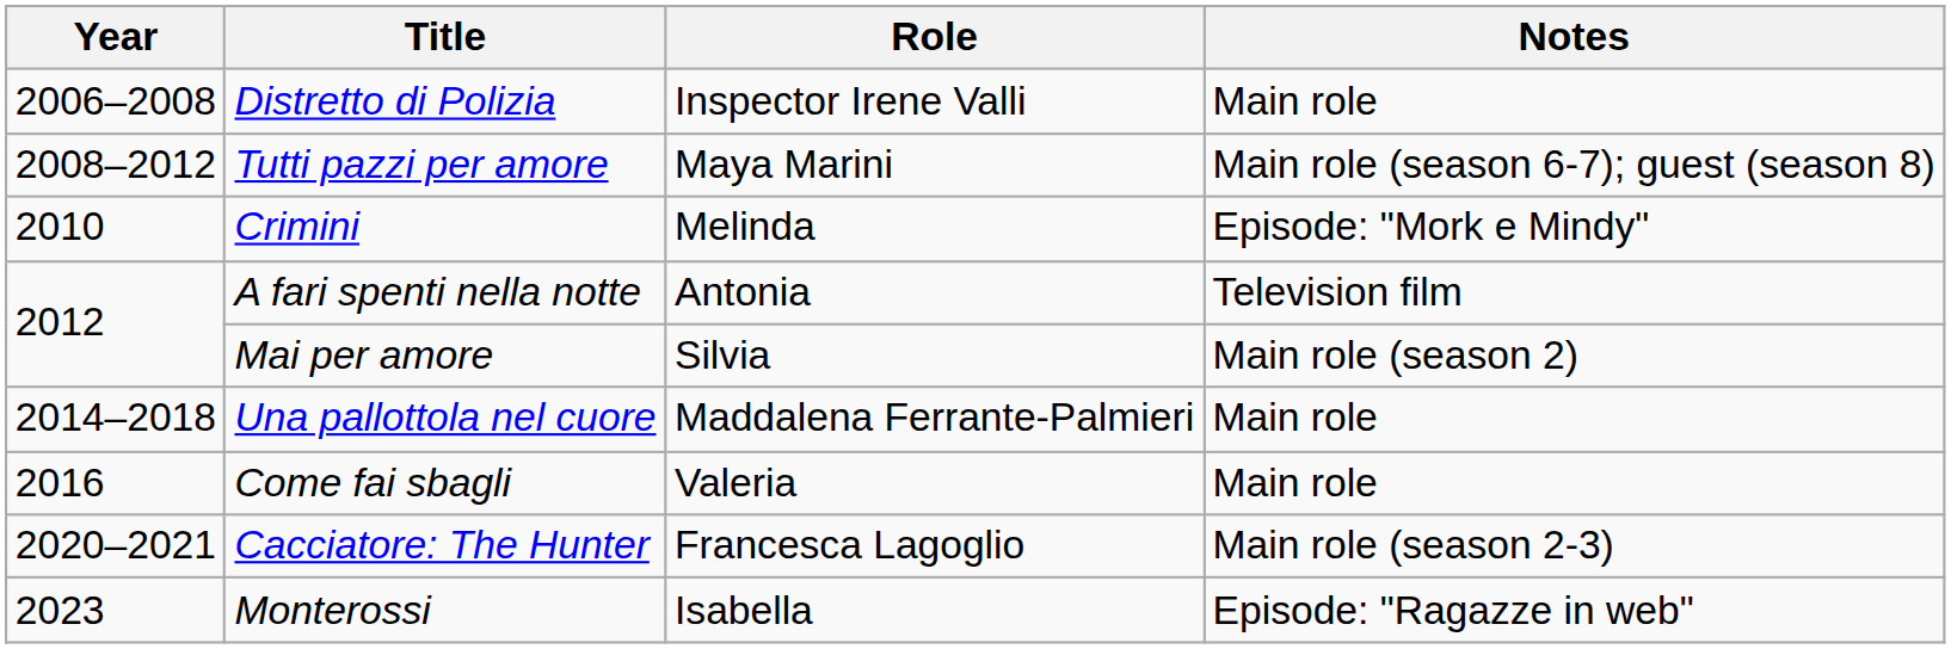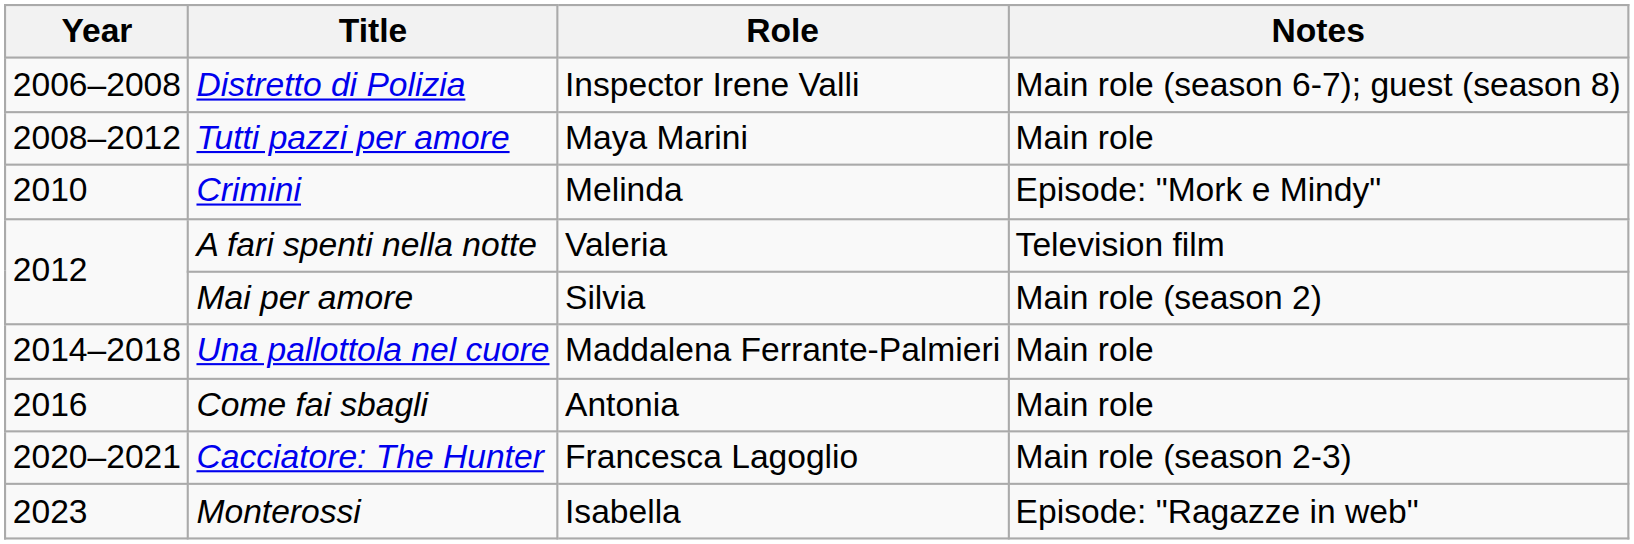Distretto di Polizia | Notes: Main role -> Main role (season 6-7); guest (season 8)
Tutti pazzi per amore | Notes: Main role (season 6-7); guest (season 8) -> Main role
A fari spenti nella notte | Role: Antonia -> Valeria
Come fai sbagli | Role: Valeria -> Antonia
